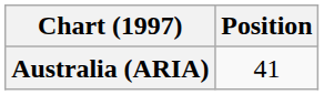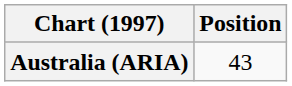Australia (ARIA) | Position: 41 -> 43
